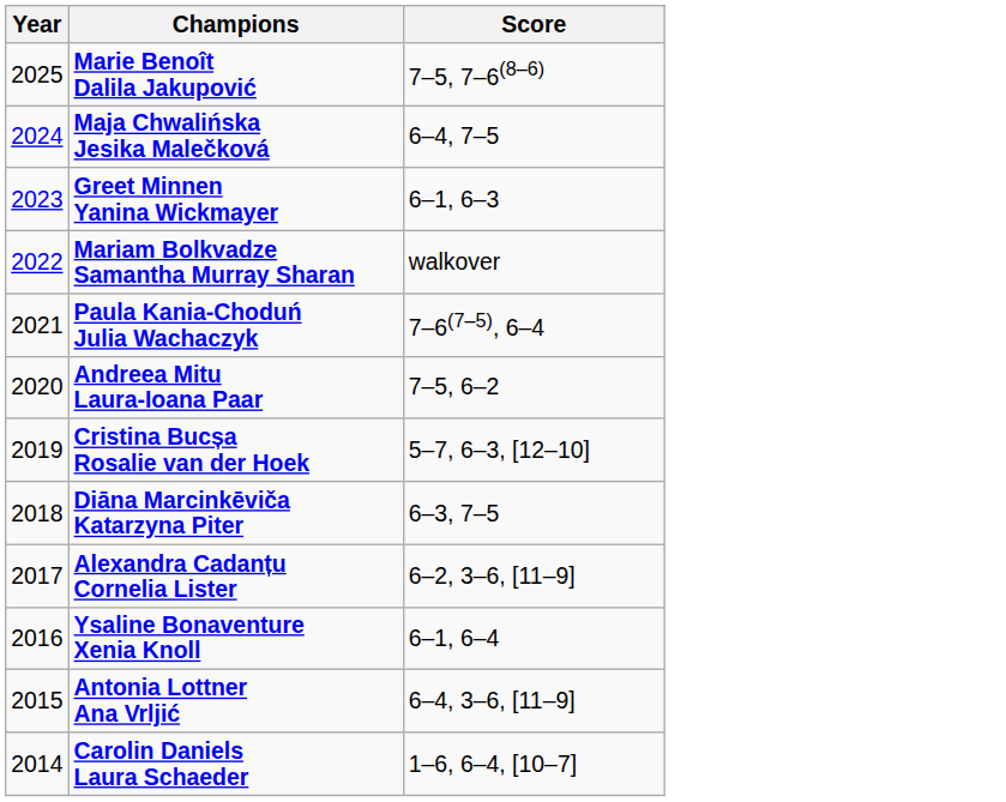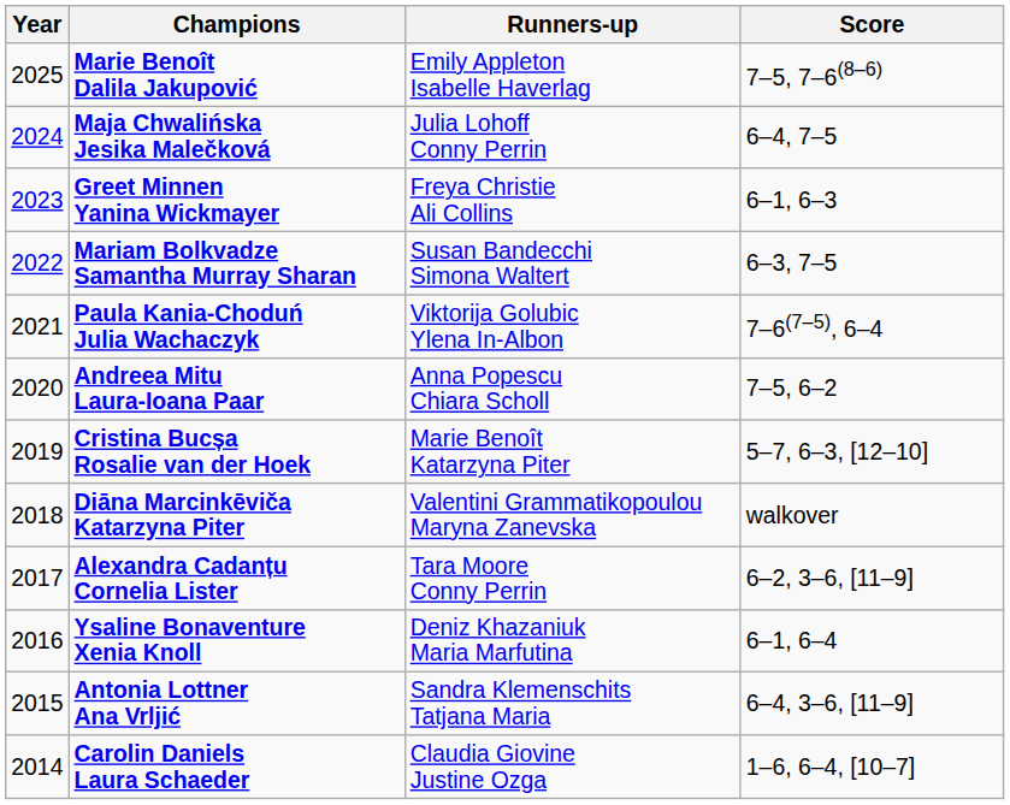+ column: Runners-up | Emily Appleton Isabelle Haverlag | Julia Lohoff Conny Perrin | Freya Christie Ali Collins | Susan Bandecchi Simona Waltert | Viktorija Golubic Ylena In-Albon | Anna Popescu Chiara Scholl | Marie Benoît Katarzyna Piter | Valentini Grammatikopoulou Maryna Zanevska | Tara Moore Conny Perrin | Deniz Khazaniuk Maria Marfutina | Sandra Klemenschits Tatjana Maria | Claudia Giovine Justine Ozga
Mariam Bolkvadze Samantha Murray Sharan | Score: walkover -> 6–3, 7–5
Diāna Marcinkēviča Katarzyna Piter | Score: 6–3, 7–5 -> walkover
